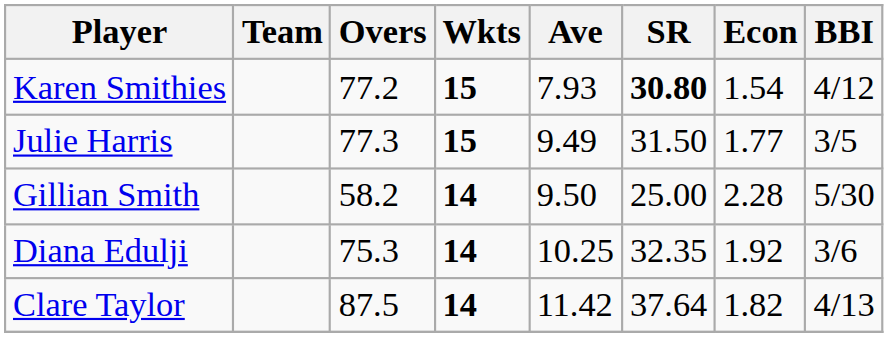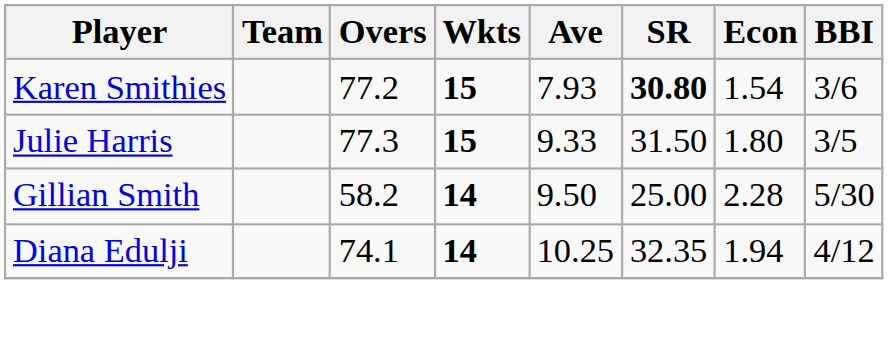Karen Smithies | BBI: 4/12 -> 3/6
Julie Harris | Ave: 9.49 -> 9.33
Julie Harris | Econ: 1.77 -> 1.80
Diana Edulji | Overs: 75.3 -> 74.1
Diana Edulji | Econ: 1.92 -> 1.94
Diana Edulji | BBI: 3/6 -> 4/12
- row: Clare Taylor | 87.5 | 14 | 11.42 | 37.64 | 1.82 | 4/13
